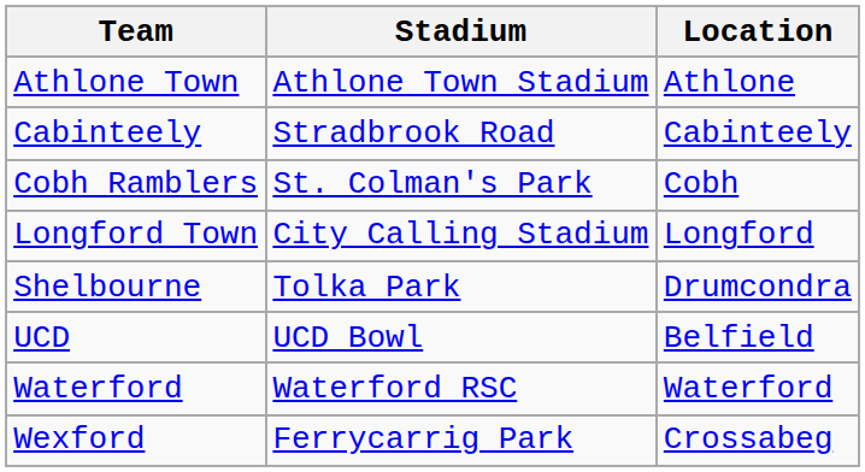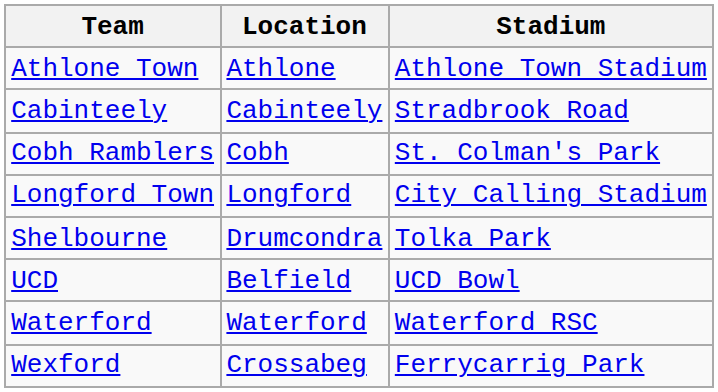columns swapped: Location <-> Stadium
